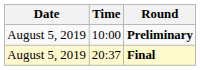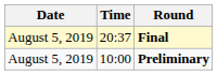rows swapped: Preliminary <-> Final
